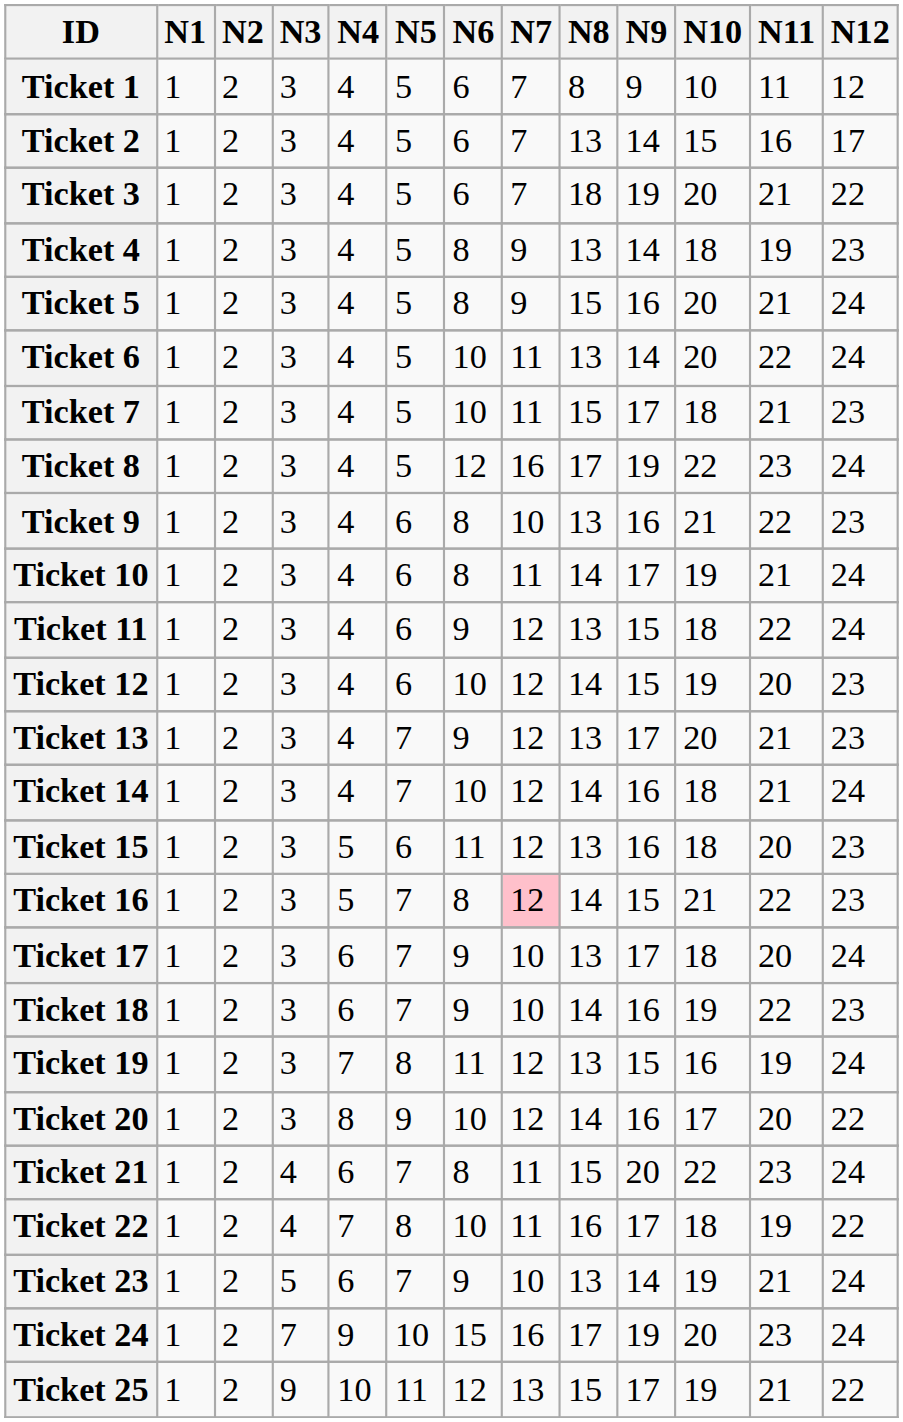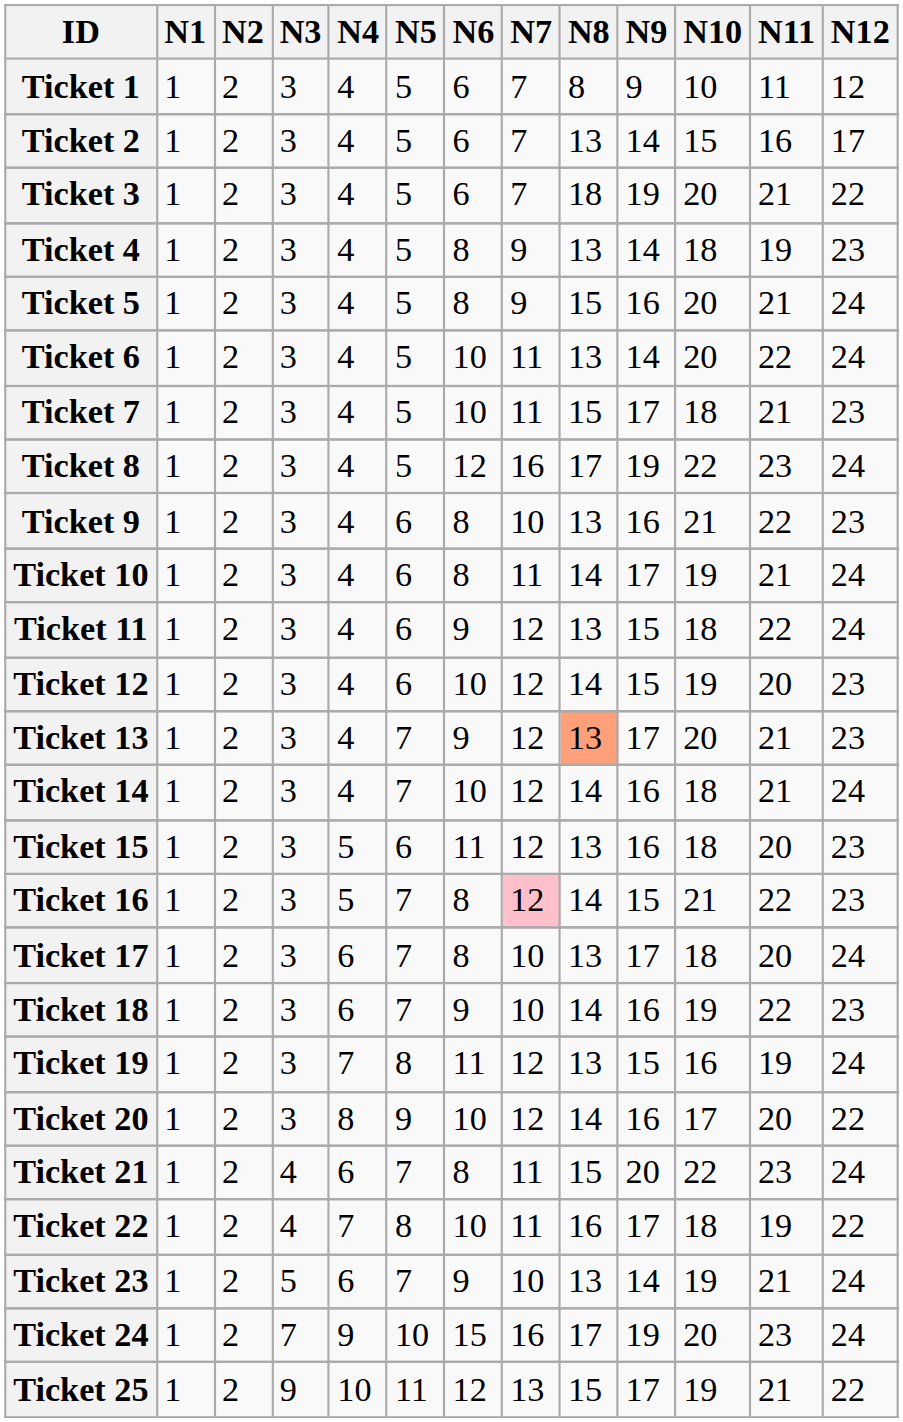Ticket 13 | N8: no background -> lightsalmon background
Ticket 17 | N6: 9 -> 8
